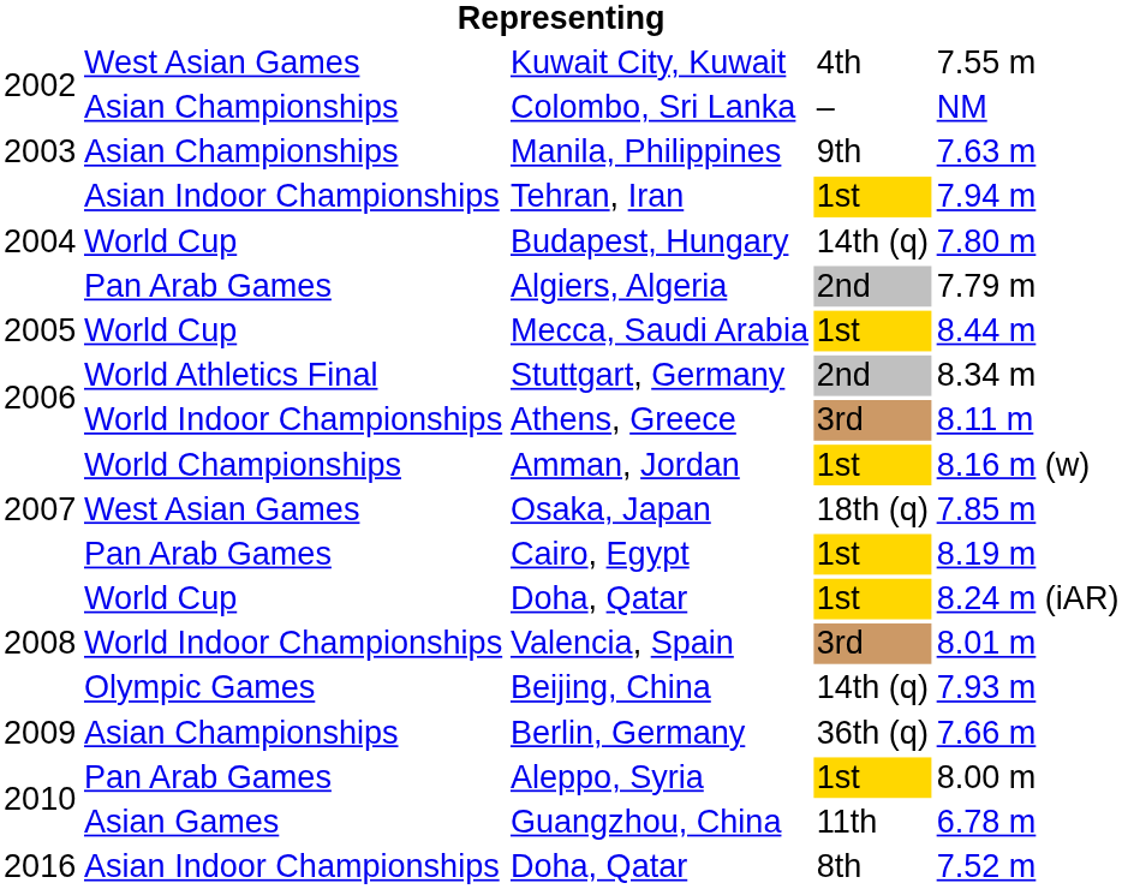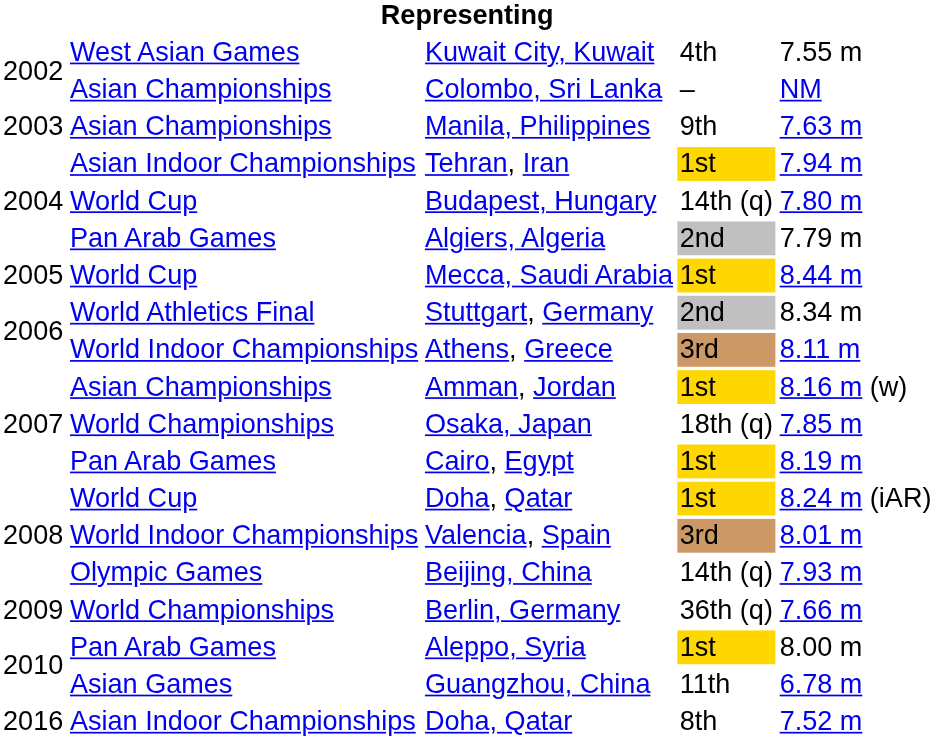Amman, Jordan | column 2: World Championships -> Asian Championships
Osaka, Japan | column 2: West Asian Games -> World Championships
Berlin, Germany | column 2: Asian Championships -> World Championships
